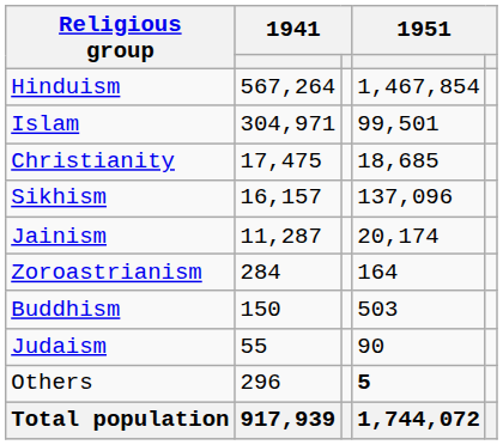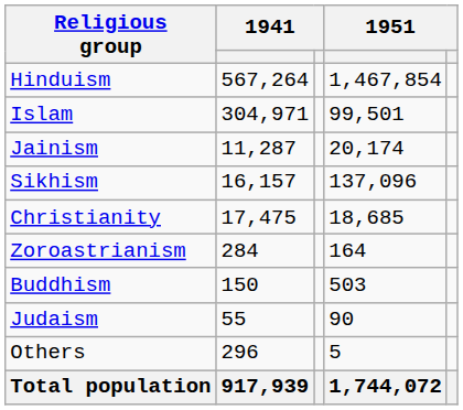rows swapped: Christianity <-> Jainism
Others | column 4: bold -> normal
